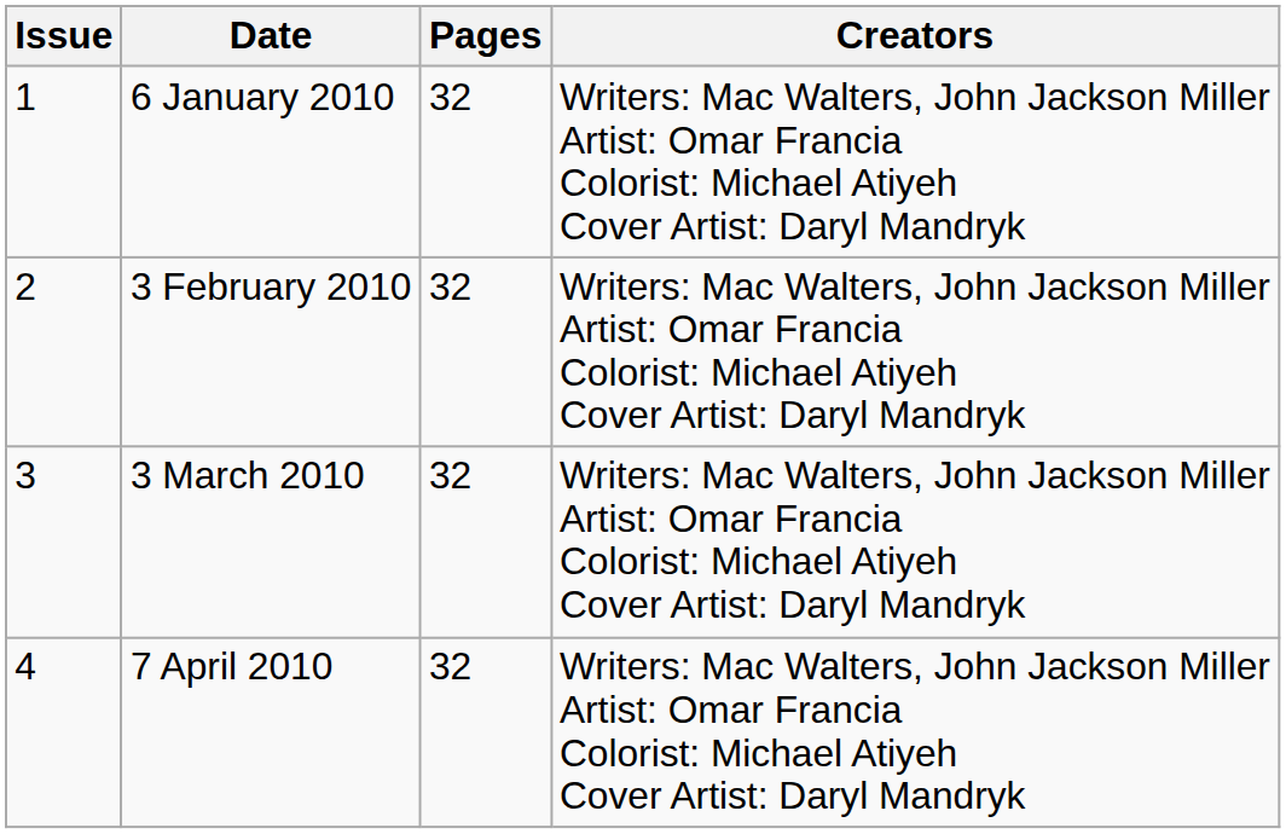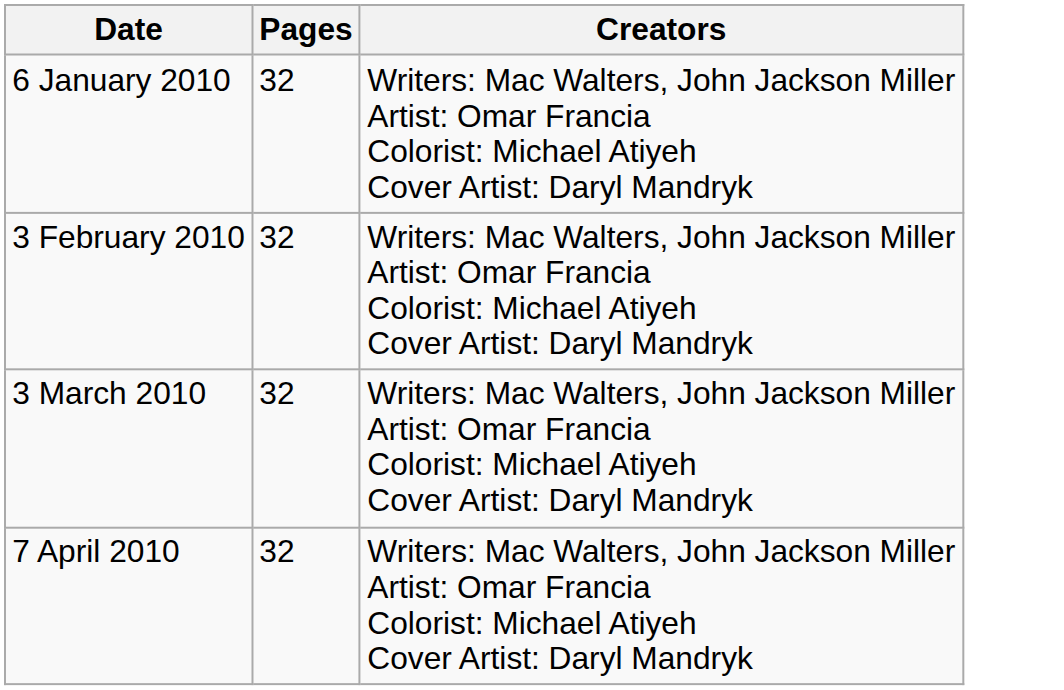- column: Issue | 1 | 2 | 3 | 4
